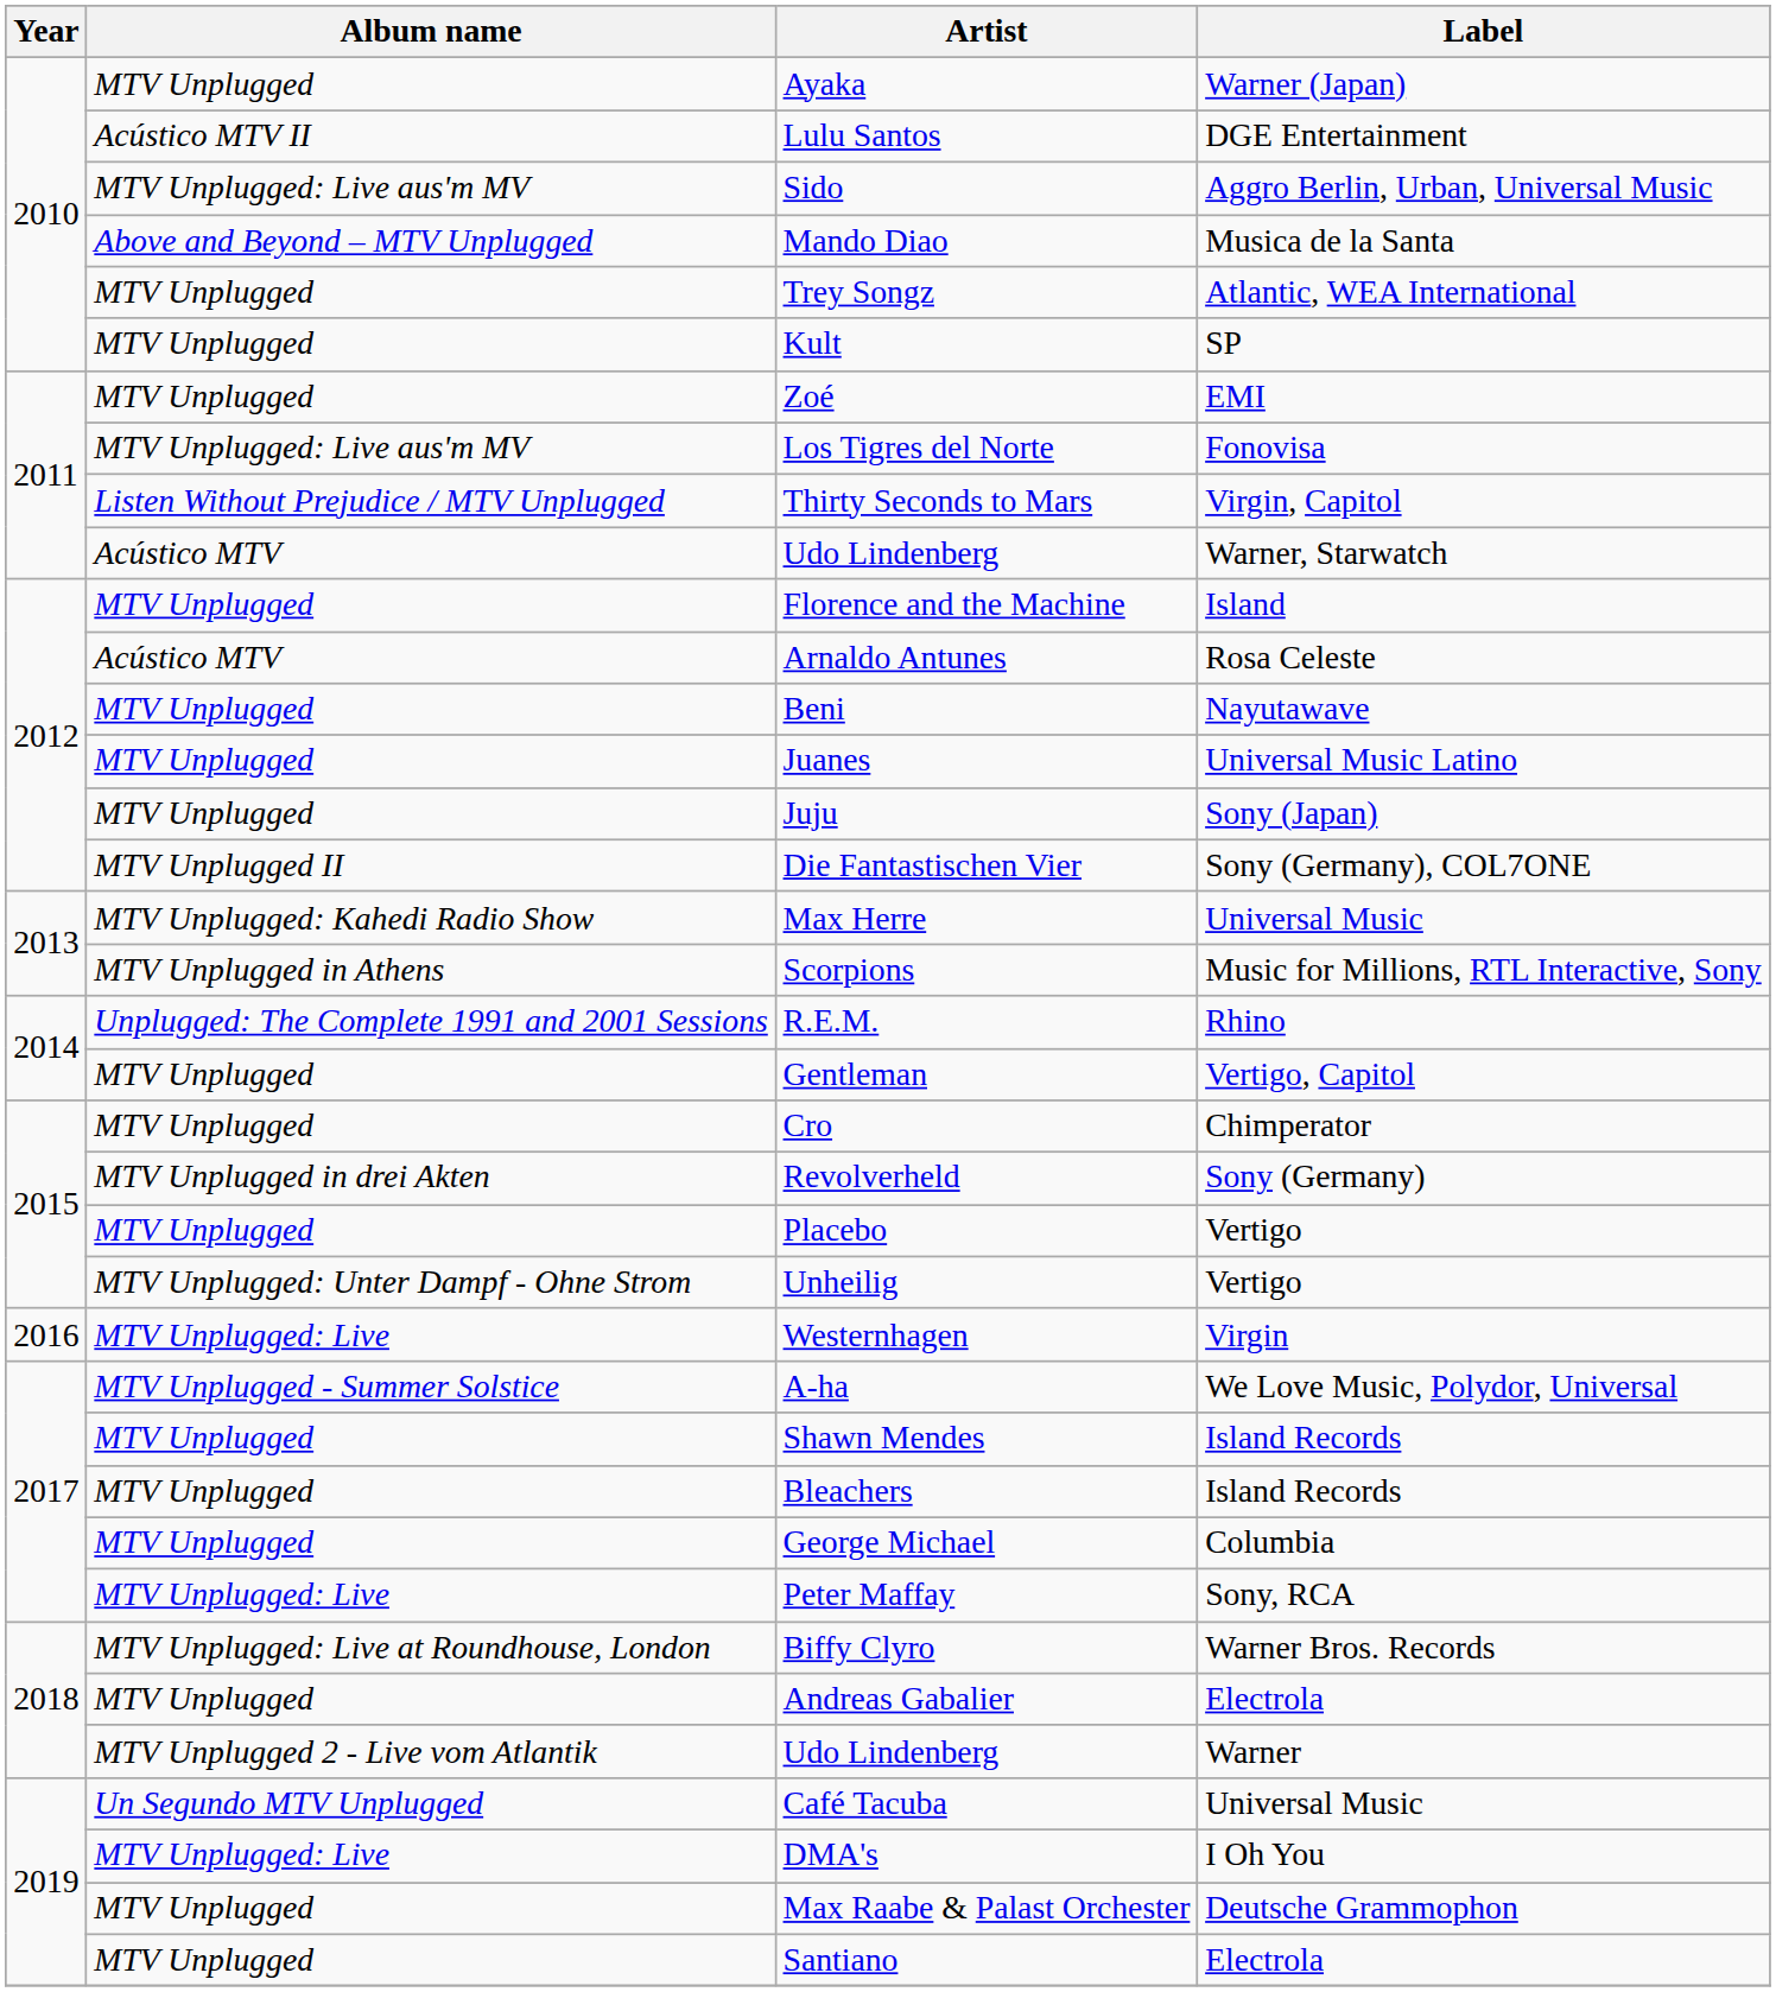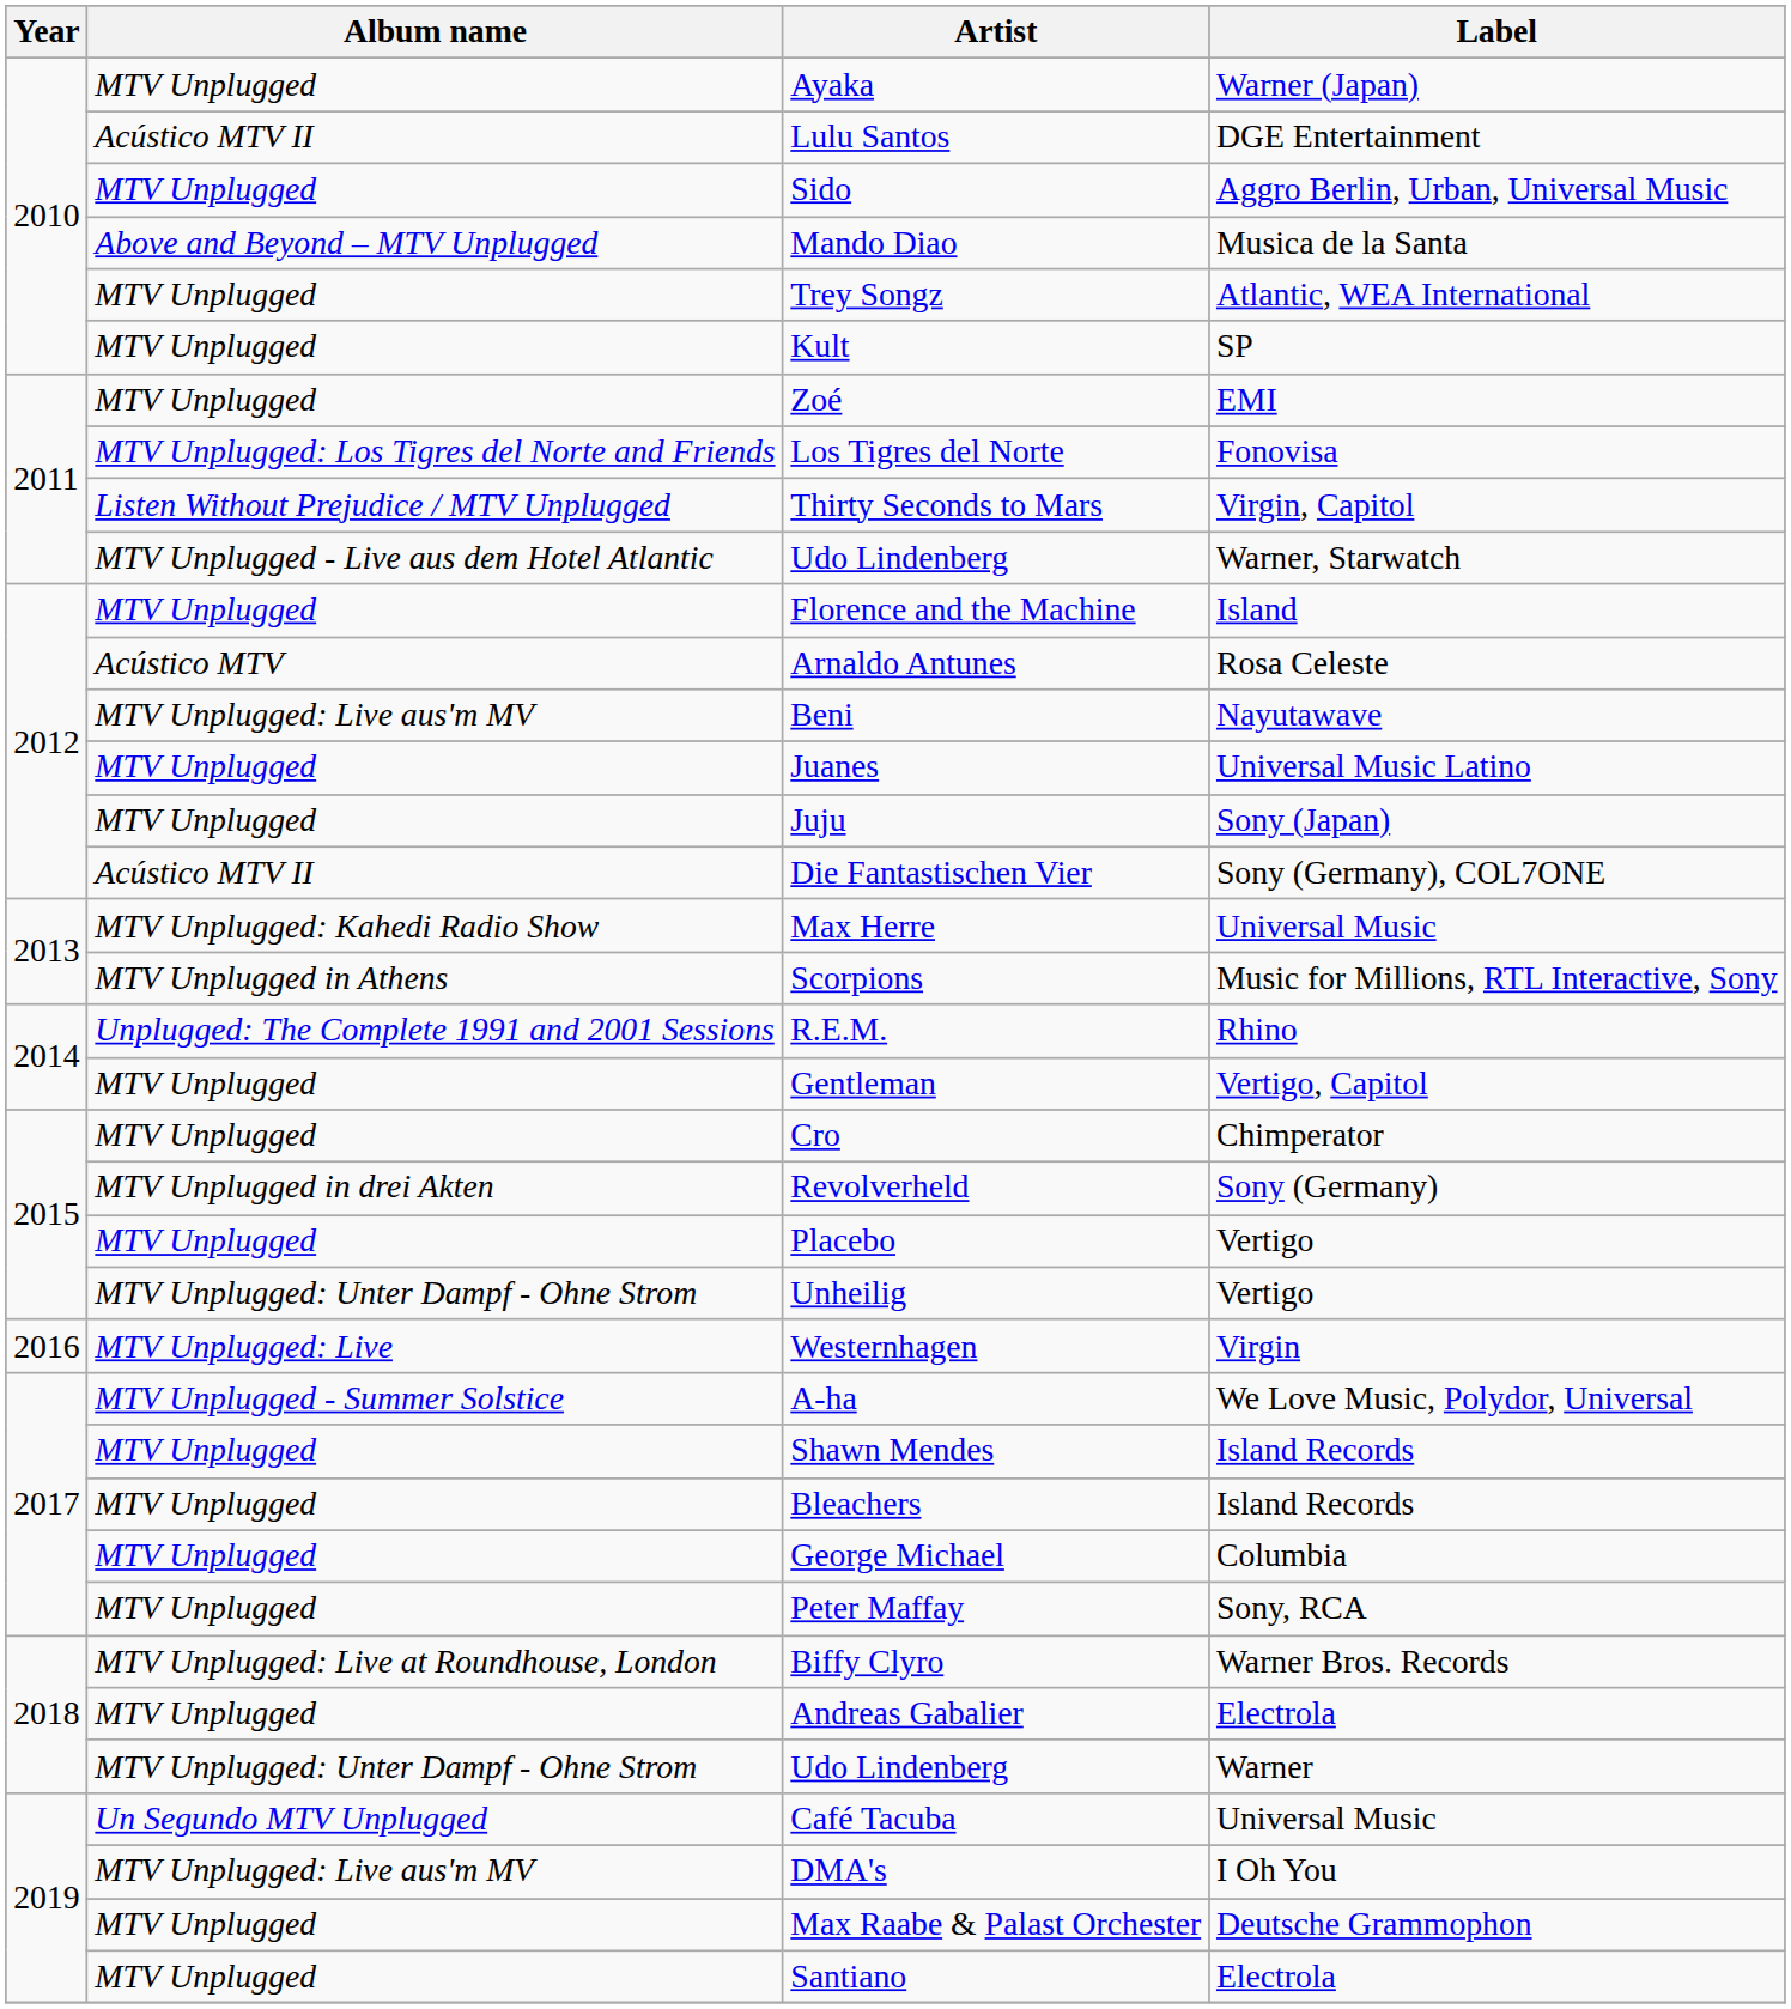Sido | Album name: MTV Unplugged: Live aus'm MV -> MTV Unplugged
Los Tigres del Norte | Album name: MTV Unplugged: Live aus'm MV -> MTV Unplugged: Los Tigres del Norte and Friends
Udo Lindenberg / Warner, Starwatch | Album name: Acústico MTV -> MTV Unplugged - Live aus dem Hotel Atlantic
Beni | Album name: MTV Unplugged -> MTV Unplugged: Live aus'm MV
Die Fantastischen Vier | Album name: MTV Unplugged II -> Acústico MTV II
Peter Maffay | Album name: MTV Unplugged: Live -> MTV Unplugged
Udo Lindenberg / Warner | Album name: MTV Unplugged 2 - Live vom Atlantik -> MTV Unplugged: Unter Dampf - Ohne Strom
DMA's | Album name: MTV Unplugged: Live -> MTV Unplugged: Live aus'm MV
